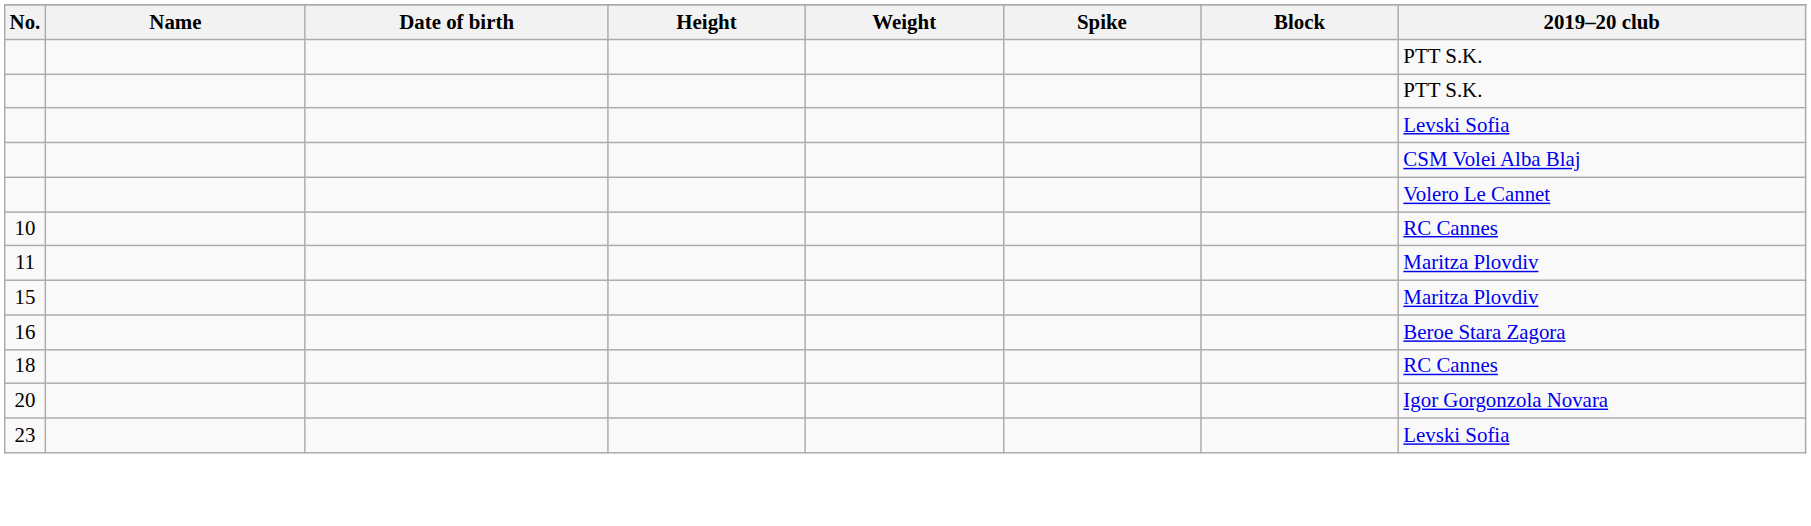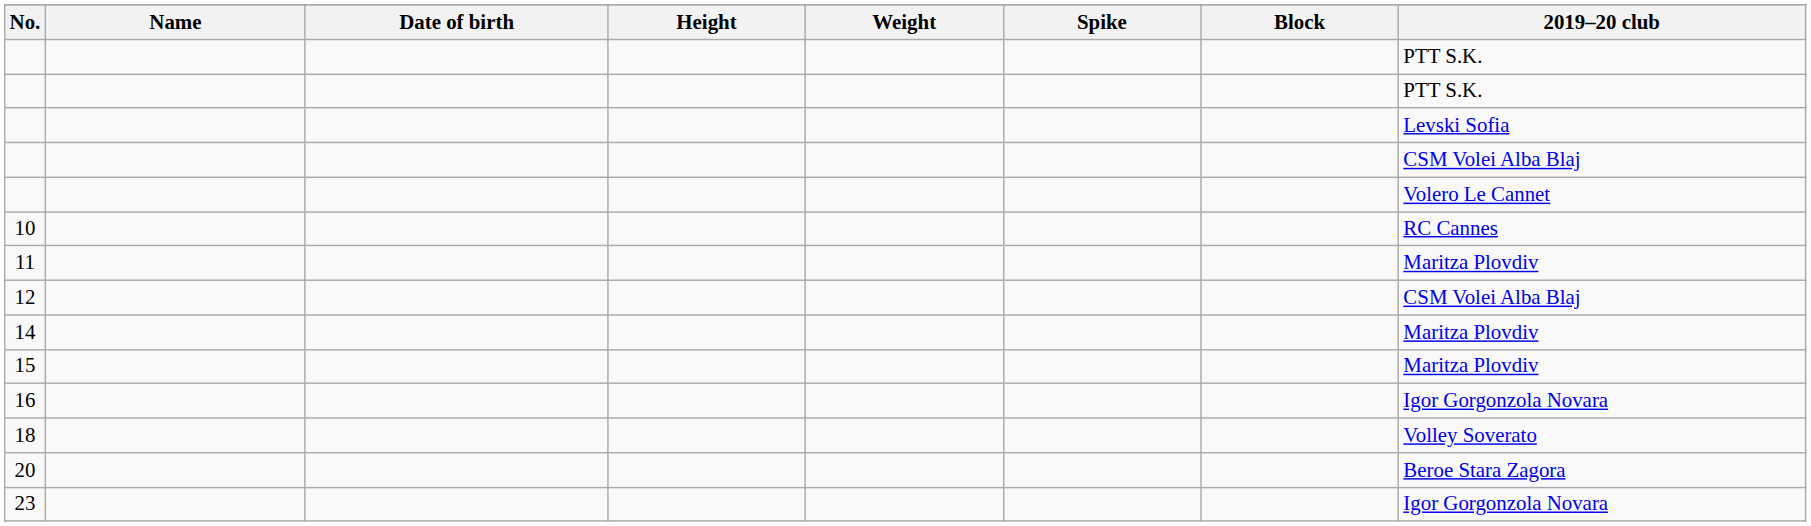+ row: 12 | CSM Volei Alba Blaj
+ row: 14 | Maritza Plovdiv
16 | 2019–20 club: Beroe Stara Zagora -> Igor Gorgonzola Novara
18 | 2019–20 club: RC Cannes -> Volley Soverato
20 | 2019–20 club: Igor Gorgonzola Novara -> Beroe Stara Zagora
23 | 2019–20 club: Levski Sofia -> Igor Gorgonzola Novara
